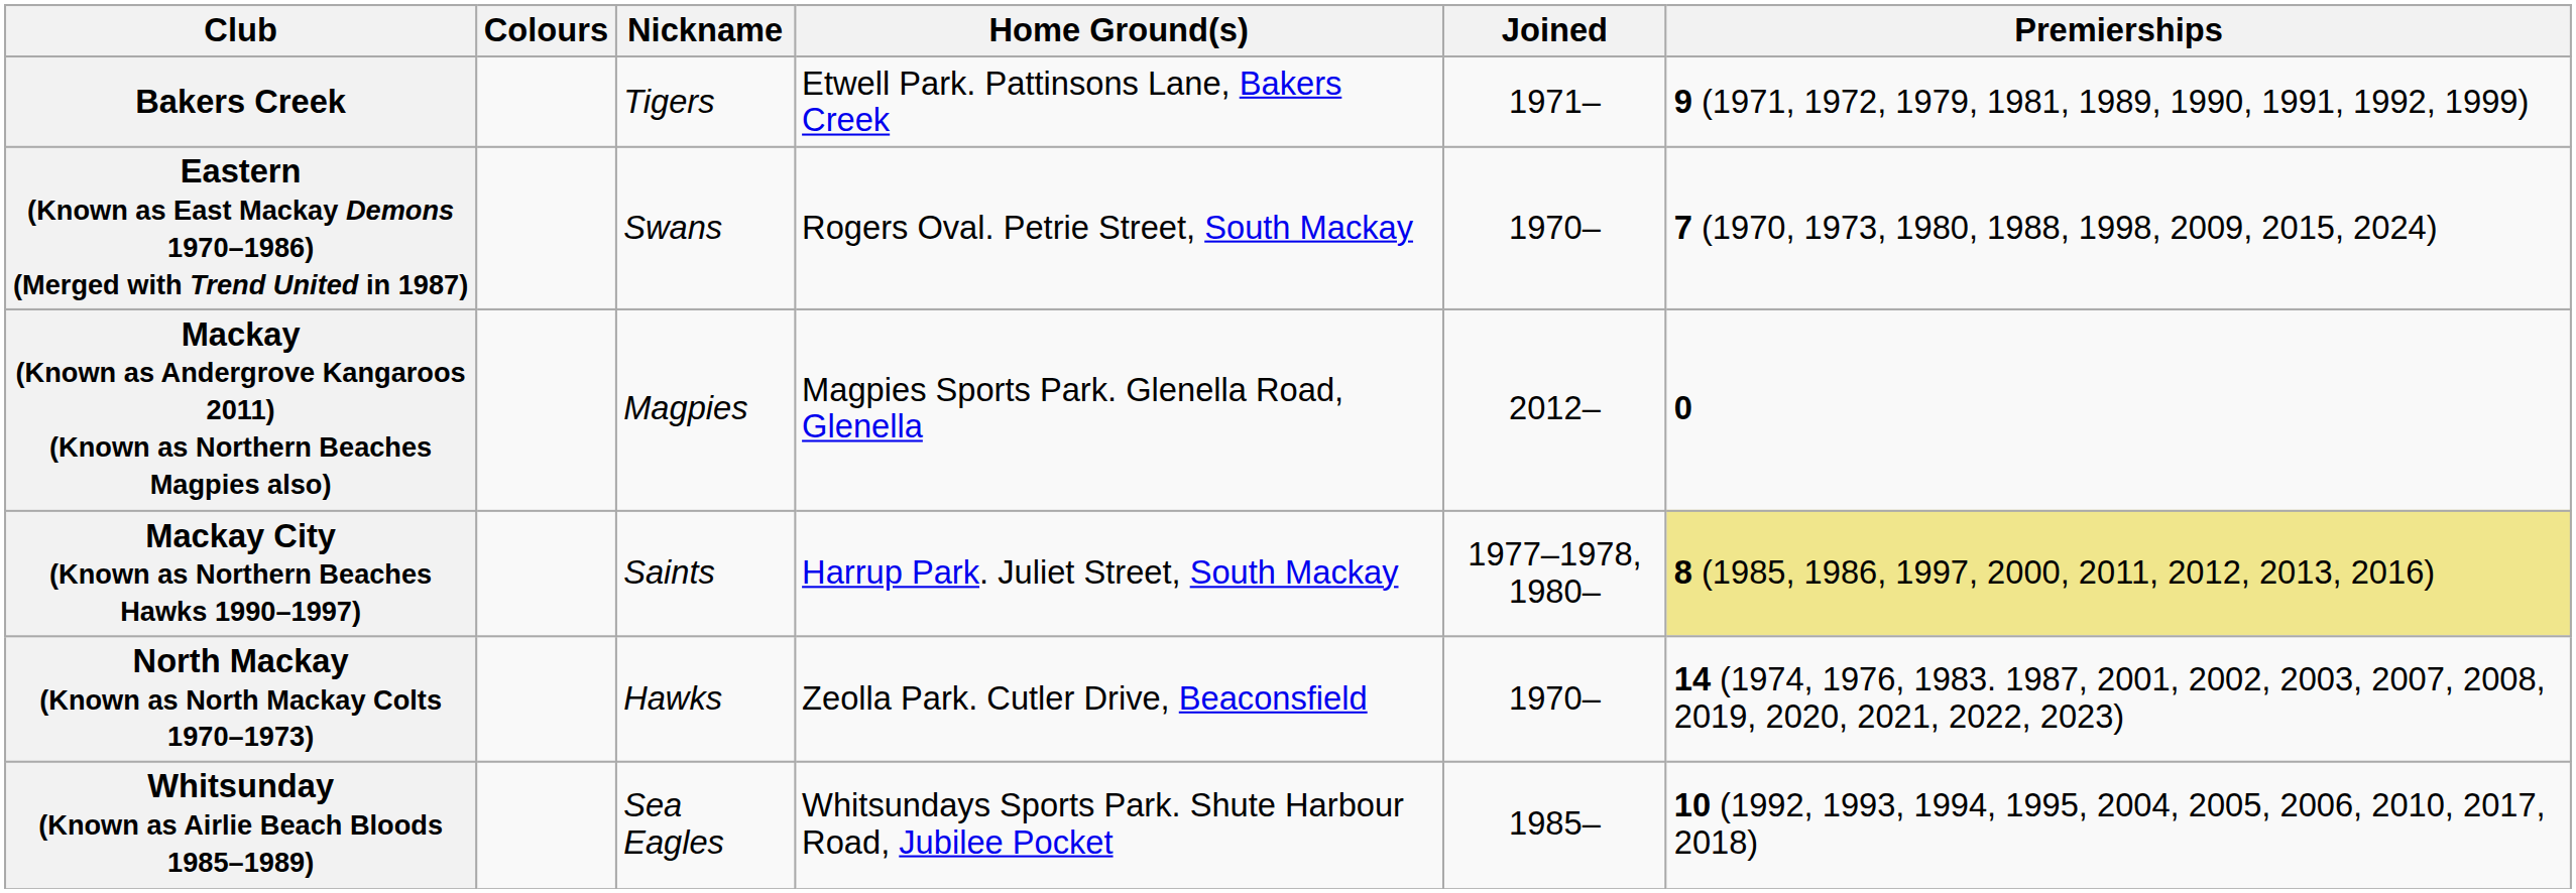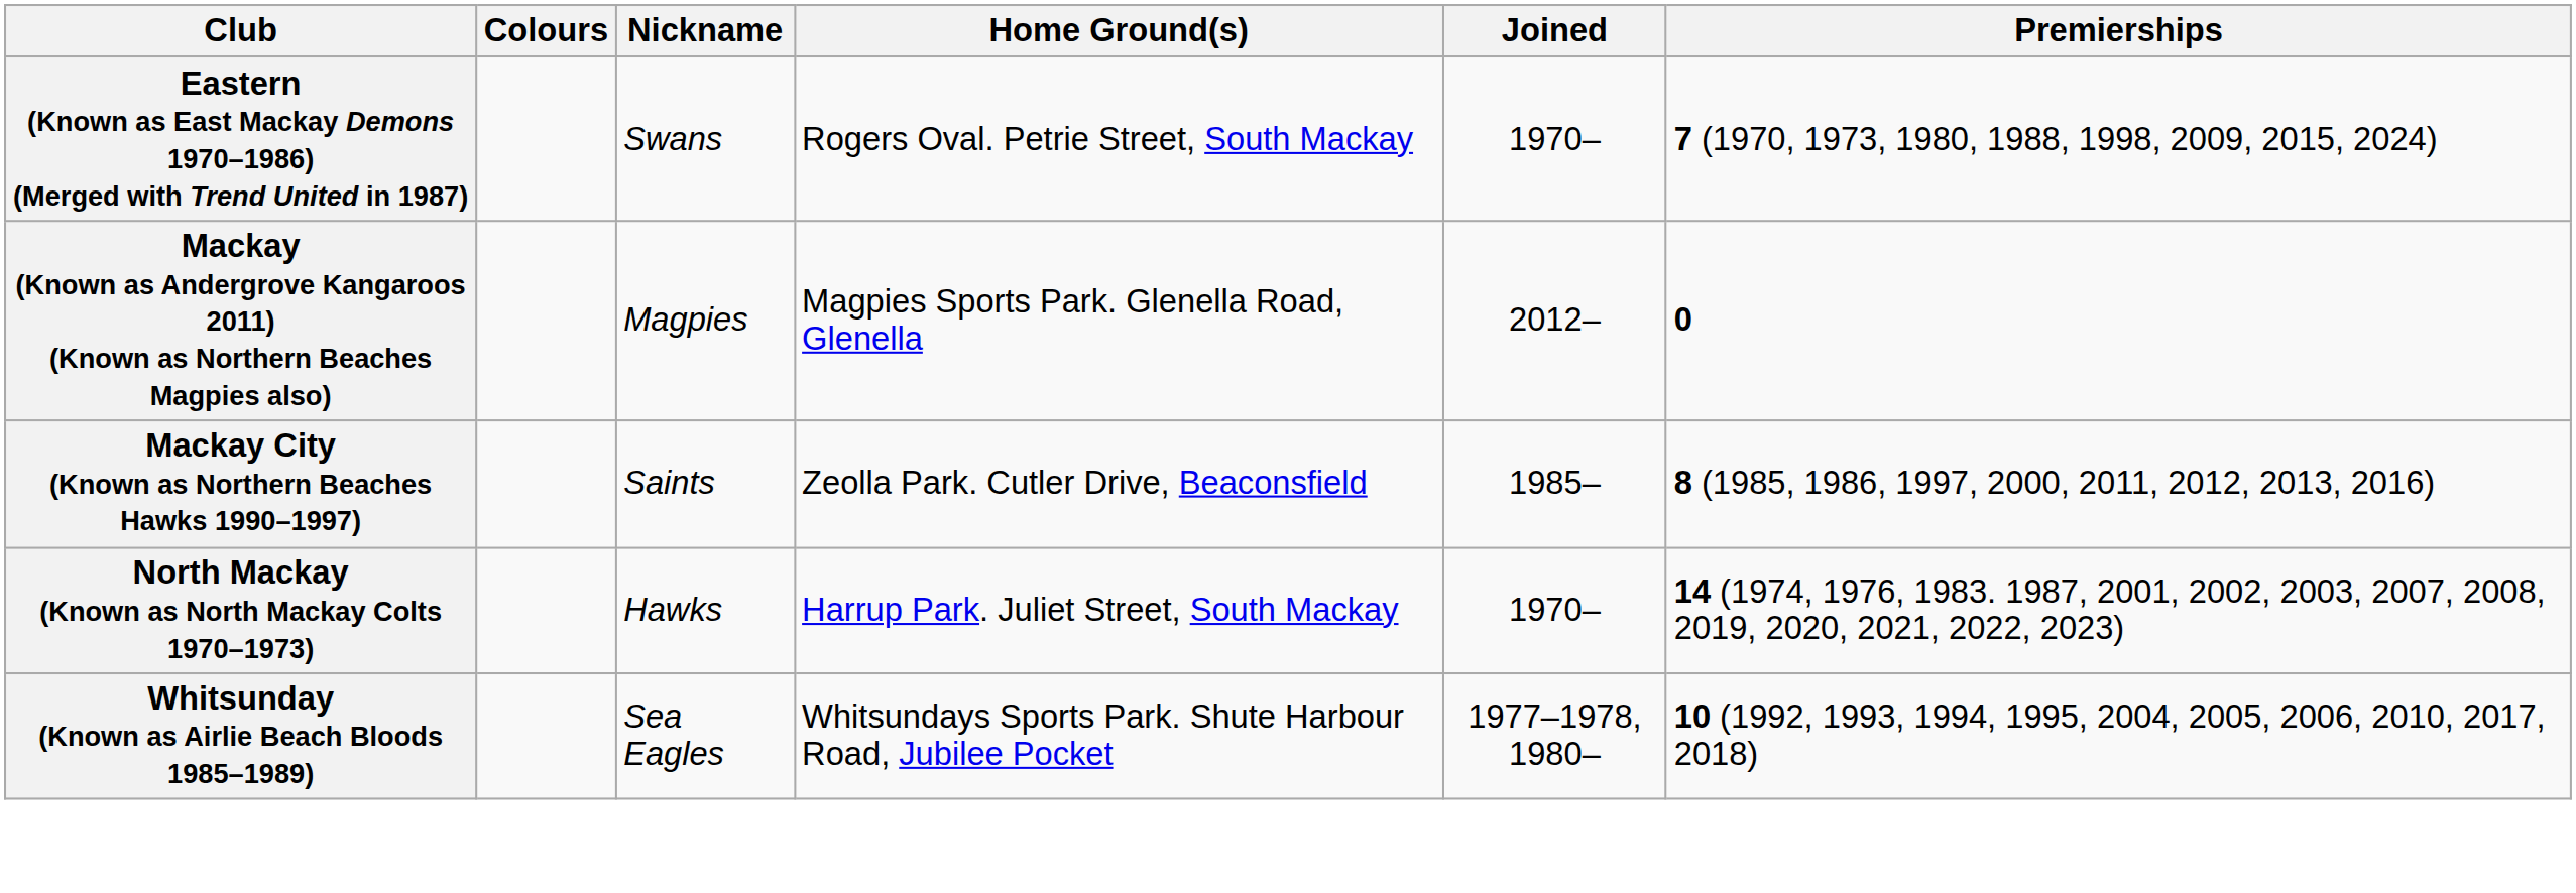- row: Bakers Creek | Tigers | Etwell Park. Pattinsons Lane, Bakers Creek | 1971– | 9 (1971, 1972, 1979, 1981, 1989, 1990, 1991, 1992, 1999)
Mackay City (Known as Northern Beaches Hawks 1990–1997) | Home Ground(s): Harrup Park. Juliet Street, South Mackay -> Zeolla Park. Cutler Drive, Beaconsfield
Mackay City (Known as Northern Beaches Hawks 1990–1997) | Joined: 1977–1978, 1980– -> 1985–
Mackay City (Known as Northern Beaches Hawks 1990–1997) | Premierships: khaki background -> no background
North Mackay (Known as North Mackay Colts 1970–1973) | Home Ground(s): Zeolla Park. Cutler Drive, Beaconsfield -> Harrup Park. Juliet Street, South Mackay
Whitsunday (Known as Airlie Beach Bloods 1985–1989) | Joined: 1985– -> 1977–1978, 1980–
